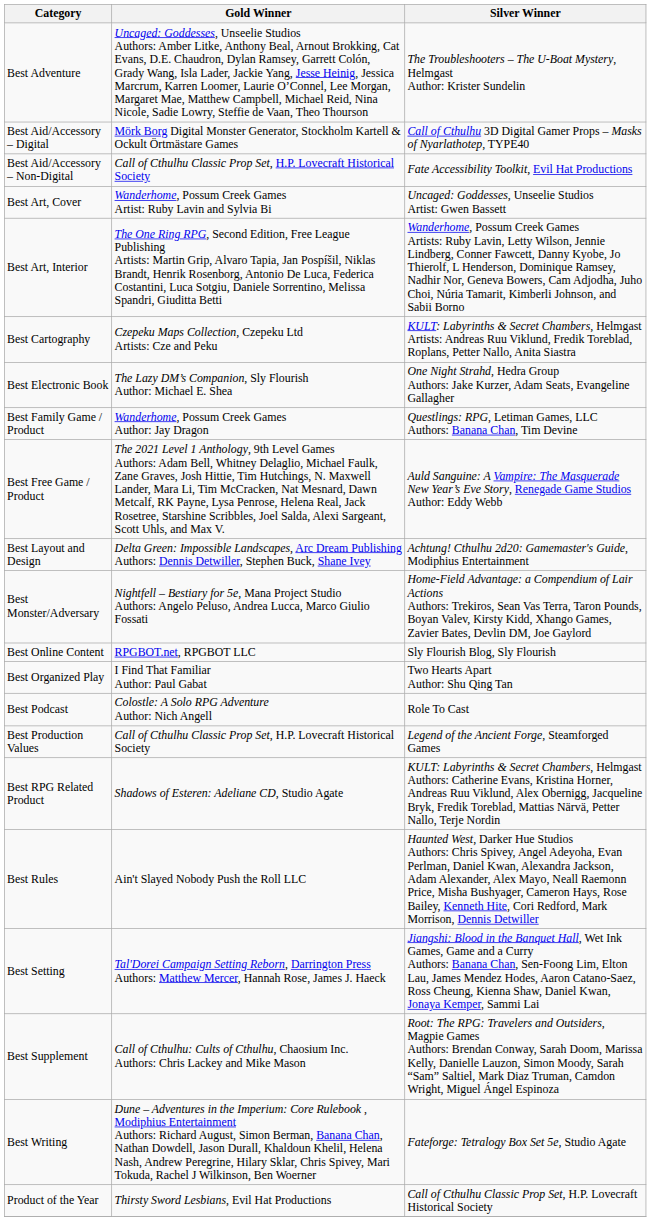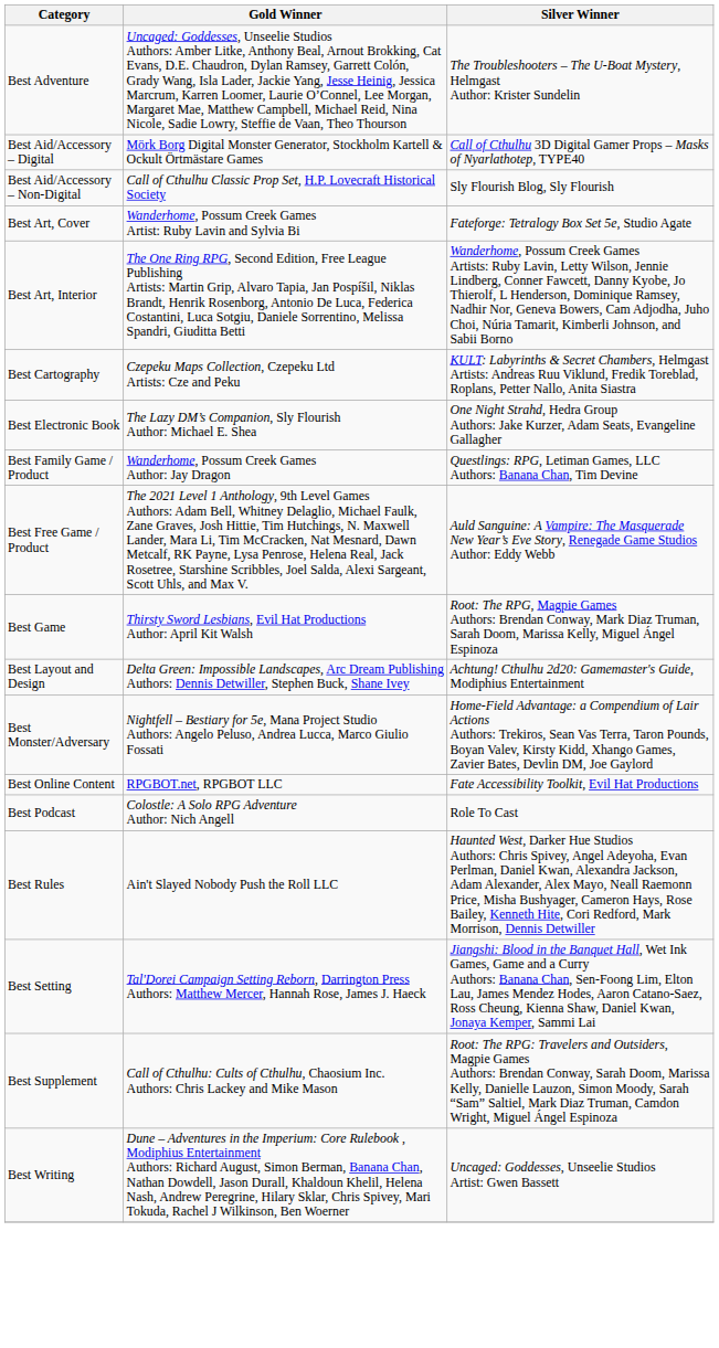Best Aid/Accessory – Non-Digital | Silver Winner: Fate Accessibility Toolkit, Evil Hat Productions -> Sly Flourish Blog, Sly Flourish
Best Art, Cover | Silver Winner: Uncaged: Goddesses, Unseelie Studios Artist: Gwen Bassett -> Fateforge: Tetralogy Box Set 5e, Studio Agate
+ row: Best Game | Thirsty Sword Lesbians, Evil Hat Productions Author: April Kit Walsh | Root: The RPG, Magpie Games Authors: Brendan Conway, Mark Diaz Truman, Sarah Doom, Marissa Kelly, Miguel Ángel Espinoza
Best Online Content | Silver Winner: Sly Flourish Blog, Sly Flourish -> Fate Accessibility Toolkit, Evil Hat Productions
- row: Best Organized Play | I Find That Familiar Author: Paul Gabat | Two Hearts Apart Author: Shu Qing Tan
- row: Best Production Values | Call of Cthulhu Classic Prop Set, H.P. Lovecraft Historical Society | Legend of the Ancient Forge, Steamforged Games
- row: Best RPG Related Product | Shadows of Esteren: Adeliane CD, Studio Agate | KULT: Labyrinths & Secret Chambers, Helmgast Authors: Catherine Evans, Kristina Horner, Andreas Ruu Viklund, Alex Obernigg, Jacqueline Bryk, Fredik Toreblad, Mattias Närvä, Petter Nallo, Terje Nordin
Best Writing | Silver Winner: Fateforge: Tetralogy Box Set 5e, Studio Agate -> Uncaged: Goddesses, Unseelie Studios Artist: Gwen Bassett
- row: Product of the Year | Thirsty Sword Lesbians, Evil Hat Productions | Call of Cthulhu Classic Prop Set, H.P. Lovecraft Historical Society
